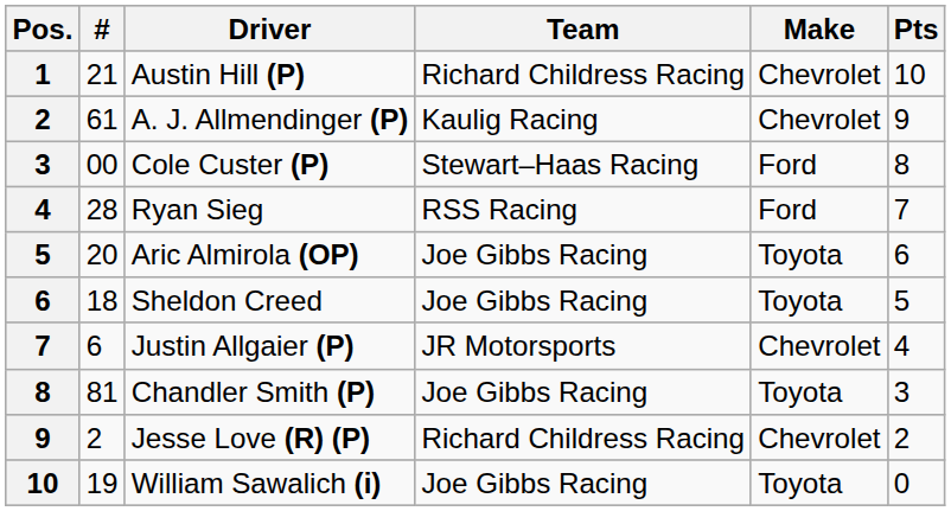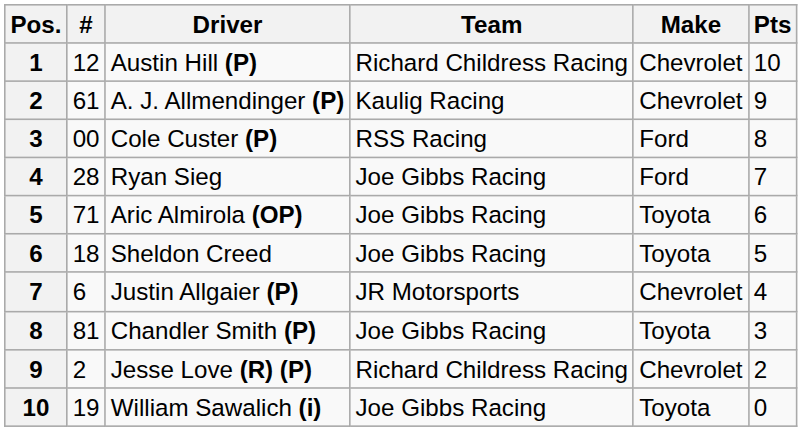Austin Hill (P) | #: 21 -> 12
Cole Custer (P) | Team: Stewart–Haas Racing -> RSS Racing
Ryan Sieg | Team: RSS Racing -> Joe Gibbs Racing
Aric Almirola (OP) | #: 20 -> 71
